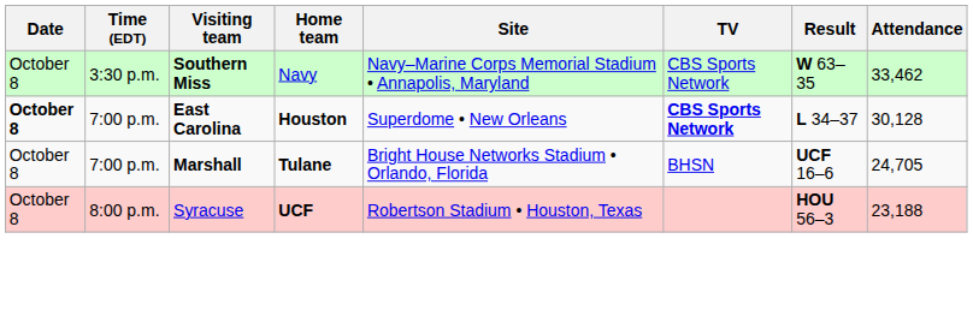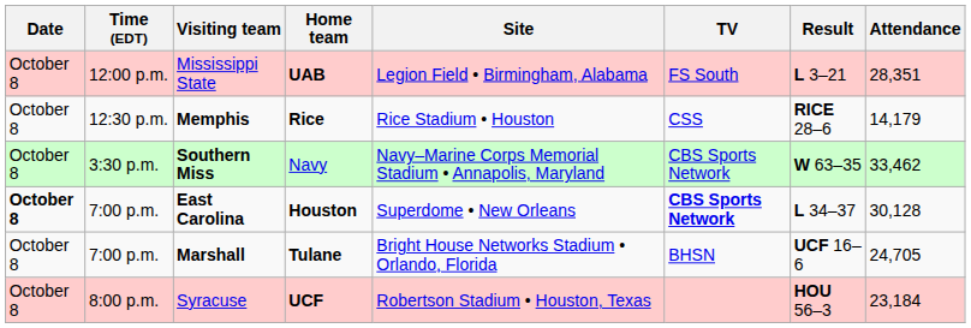+ row: October 8 | 12:00 p.m. | Mississippi State | UAB | Legion Field • Birmingham, Alabama | FS South | L 3–21 | 28,351
+ row: October 8 | 12:30 p.m. | Memphis | Rice | Rice Stadium • Houston | CSS | RICE 28–6 | 14,179
Syracuse | Attendance: 23,188 -> 23,184
